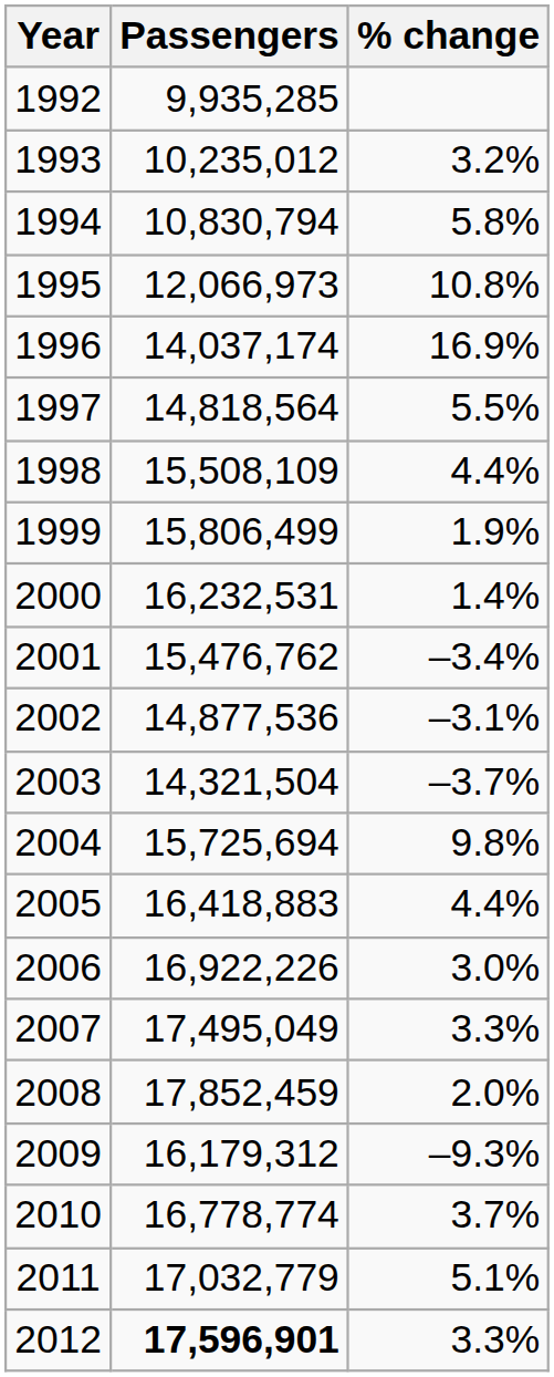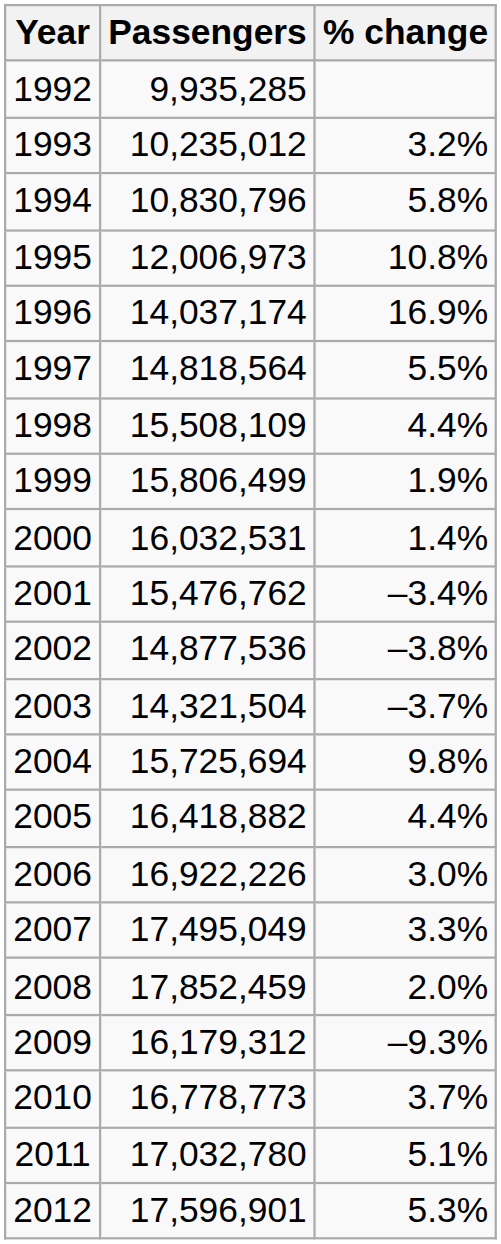1994 | Passengers: 10,830,794 -> 10,830,796
1995 | Passengers: 12,066,973 -> 12,006,973
2000 | Passengers: 16,232,531 -> 16,032,531
2002 | % change: –3.1% -> –3.8%
2005 | Passengers: 16,418,883 -> 16,418,882
2010 | Passengers: 16,778,774 -> 16,778,773
2011 | Passengers: 17,032,779 -> 17,032,780
2012 | Passengers: bold -> normal
2012 | % change: 3.3% -> 5.3%
